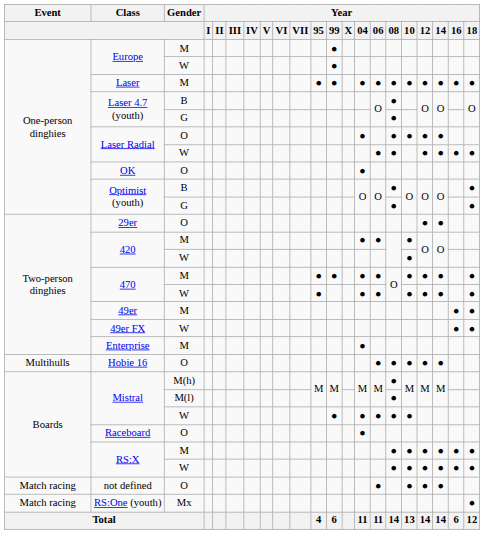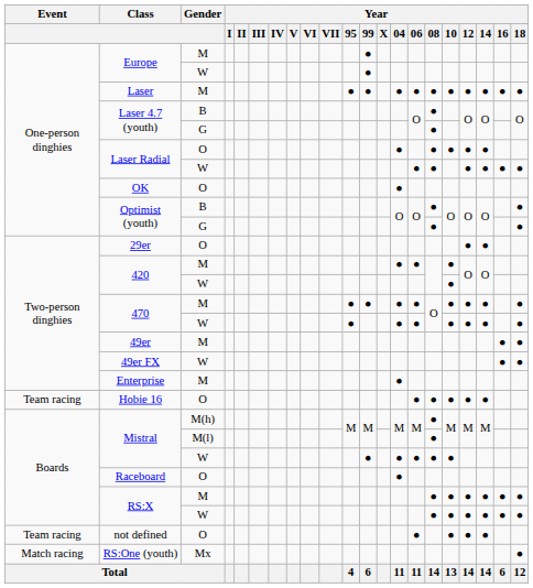Hobie 16 | Event: Multihulls -> Team racing
not defined | Event: Match racing -> Team racing
